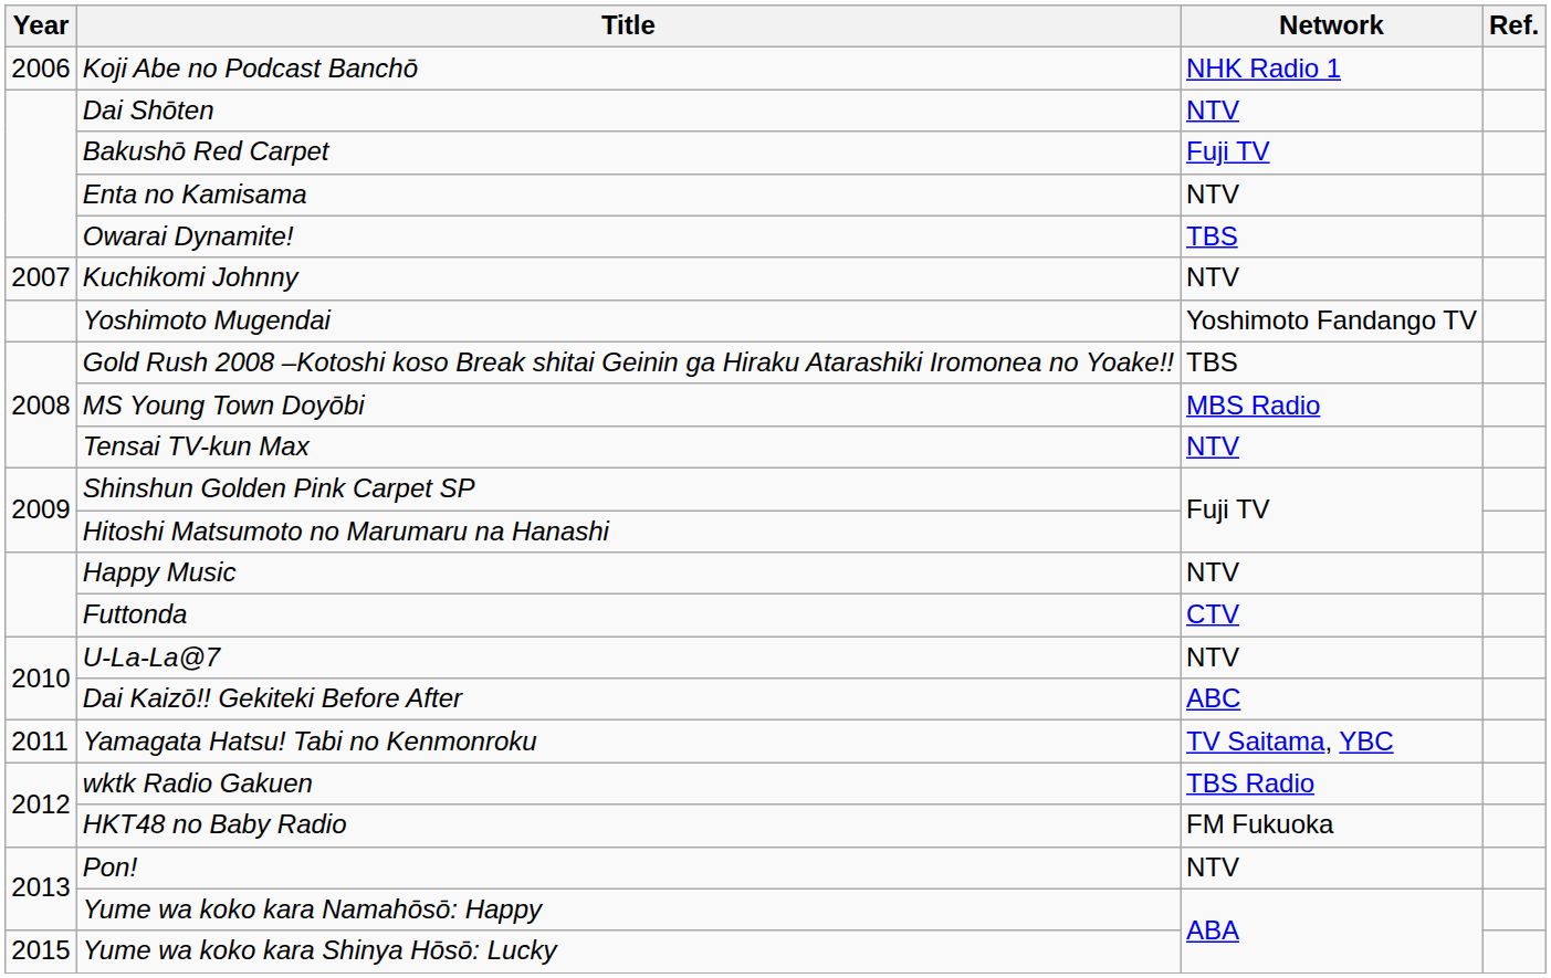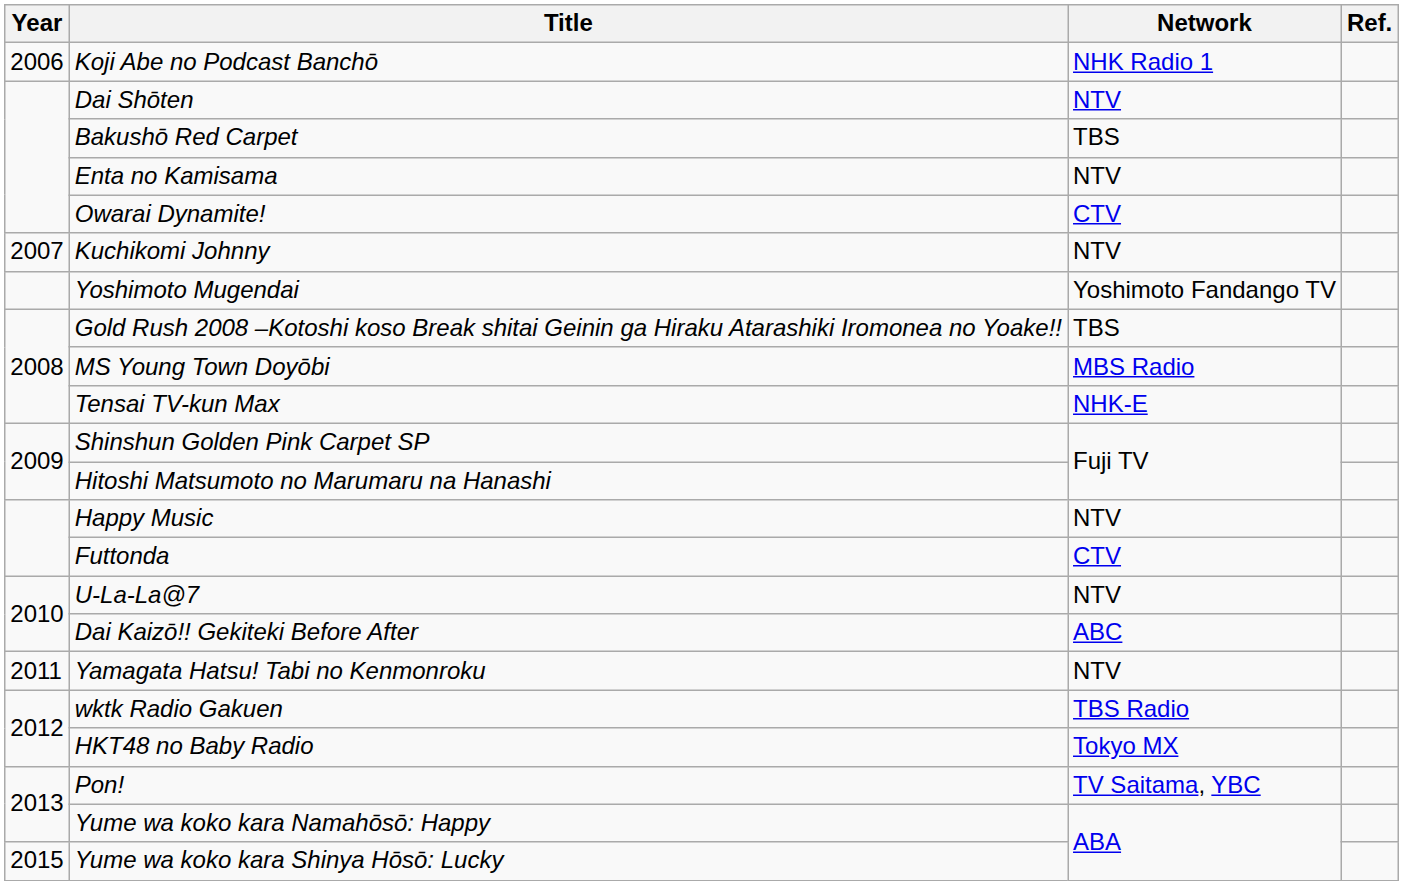Bakushō Red Carpet | Network: Fuji TV -> TBS
Owarai Dynamite! | Network: TBS -> CTV
Tensai TV-kun Max | Network: NTV -> NHK-E
Yamagata Hatsu! Tabi no Kenmonroku | Network: TV Saitama, YBC -> NTV
HKT48 no Baby Radio | Network: FM Fukuoka -> Tokyo MX
Pon! | Network: NTV -> TV Saitama, YBC
